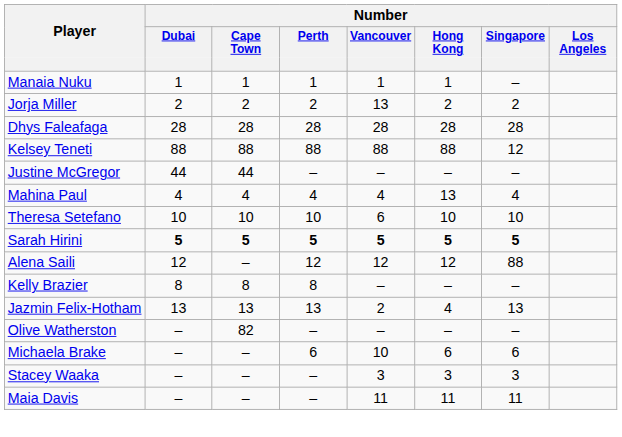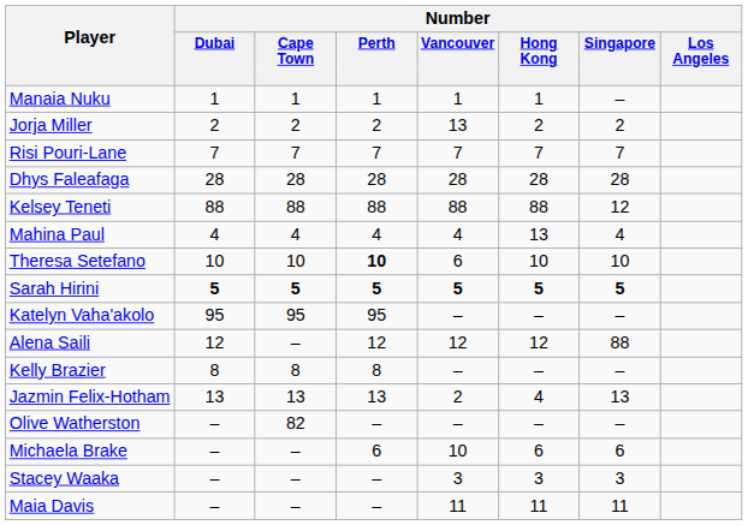+ row: Risi Pouri-Lane | 7 | 7 | 7 | 7 | 7 | 7
- row: Justine McGregor | 44 | 44 | – | – | – | –
Theresa Setefano | Number / Perth: normal -> bold
+ row: Katelyn Vaha'akolo | 95 | 95 | 95 | – | – | –
